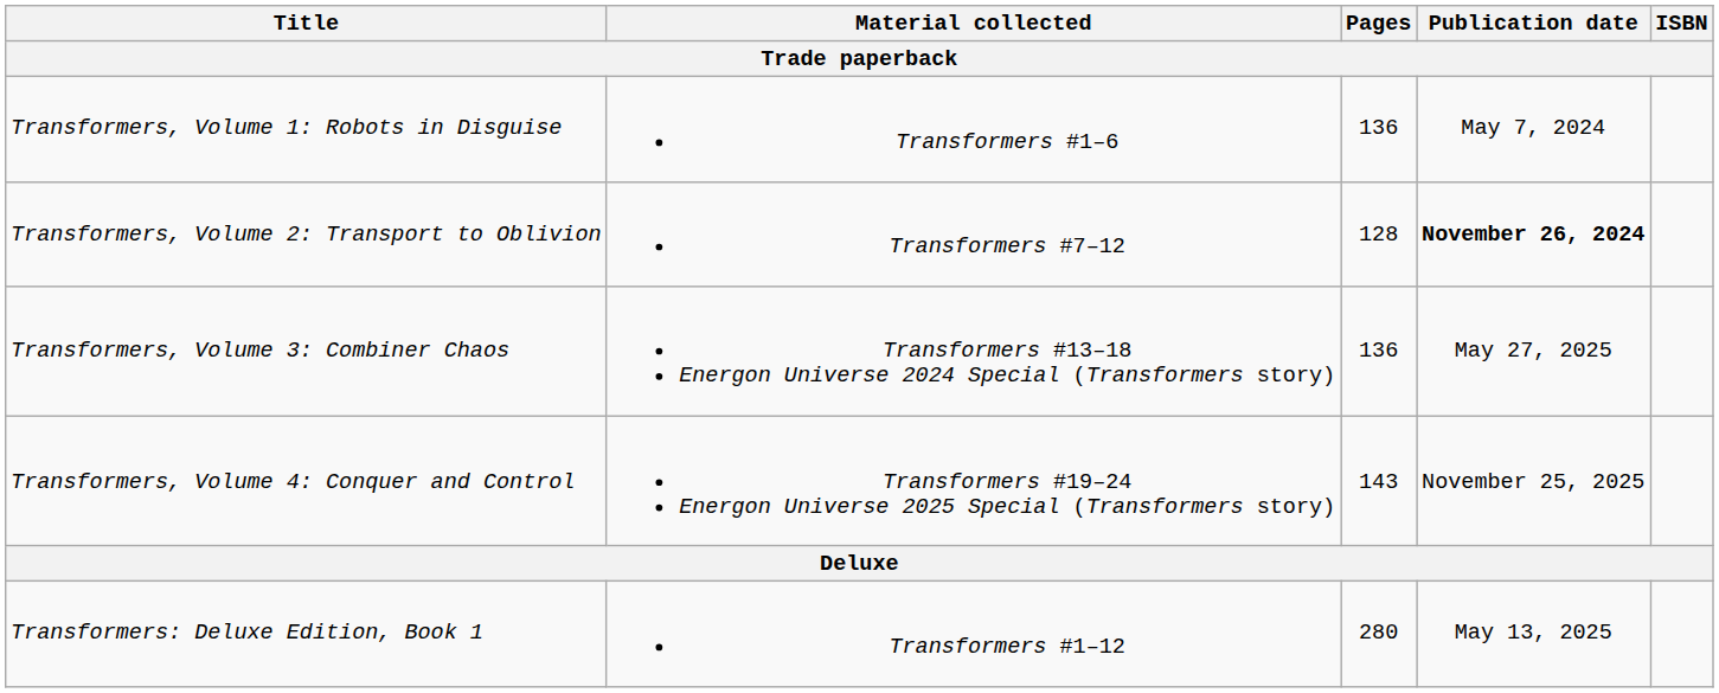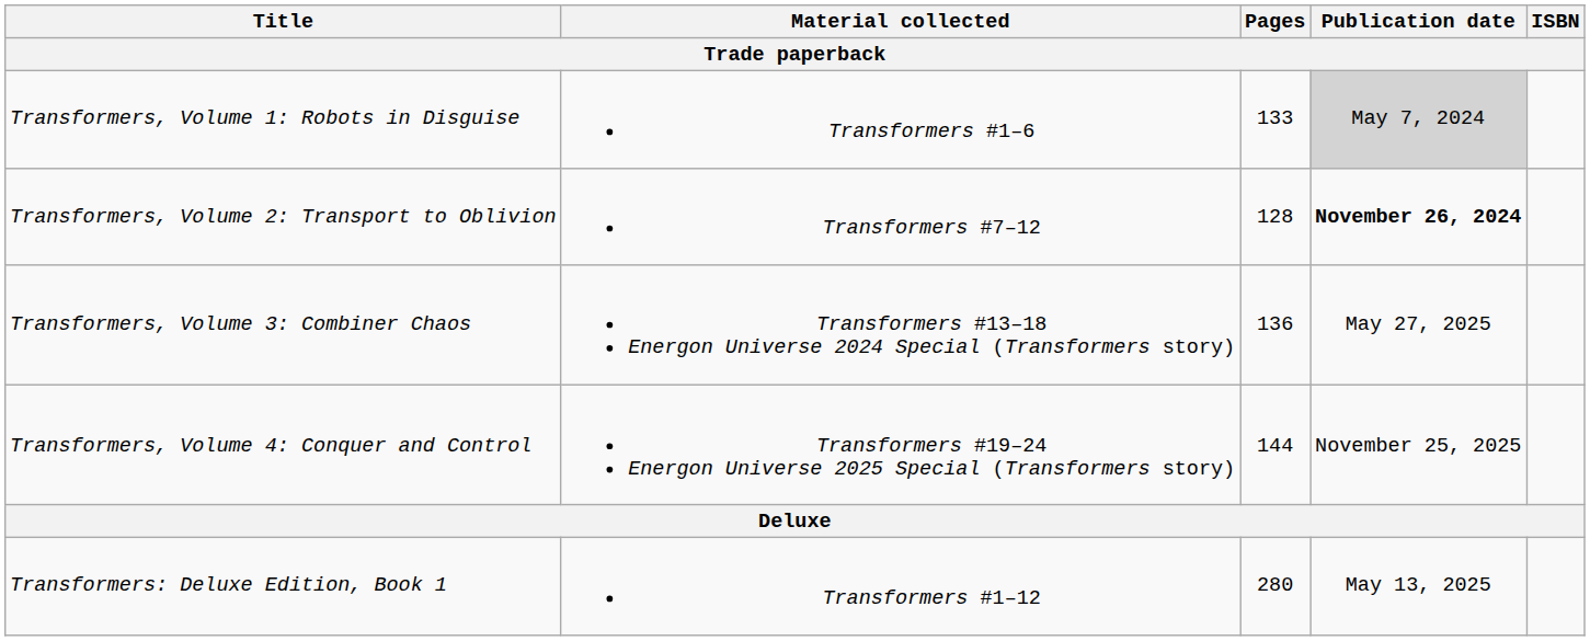Transformers, Volume 1: Robots in Disguise | Pages: 136 -> 133
Transformers, Volume 1: Robots in Disguise | Publication date: no background -> lightgrey background
Transformers, Volume 4: Conquer and Control | Pages: 143 -> 144
